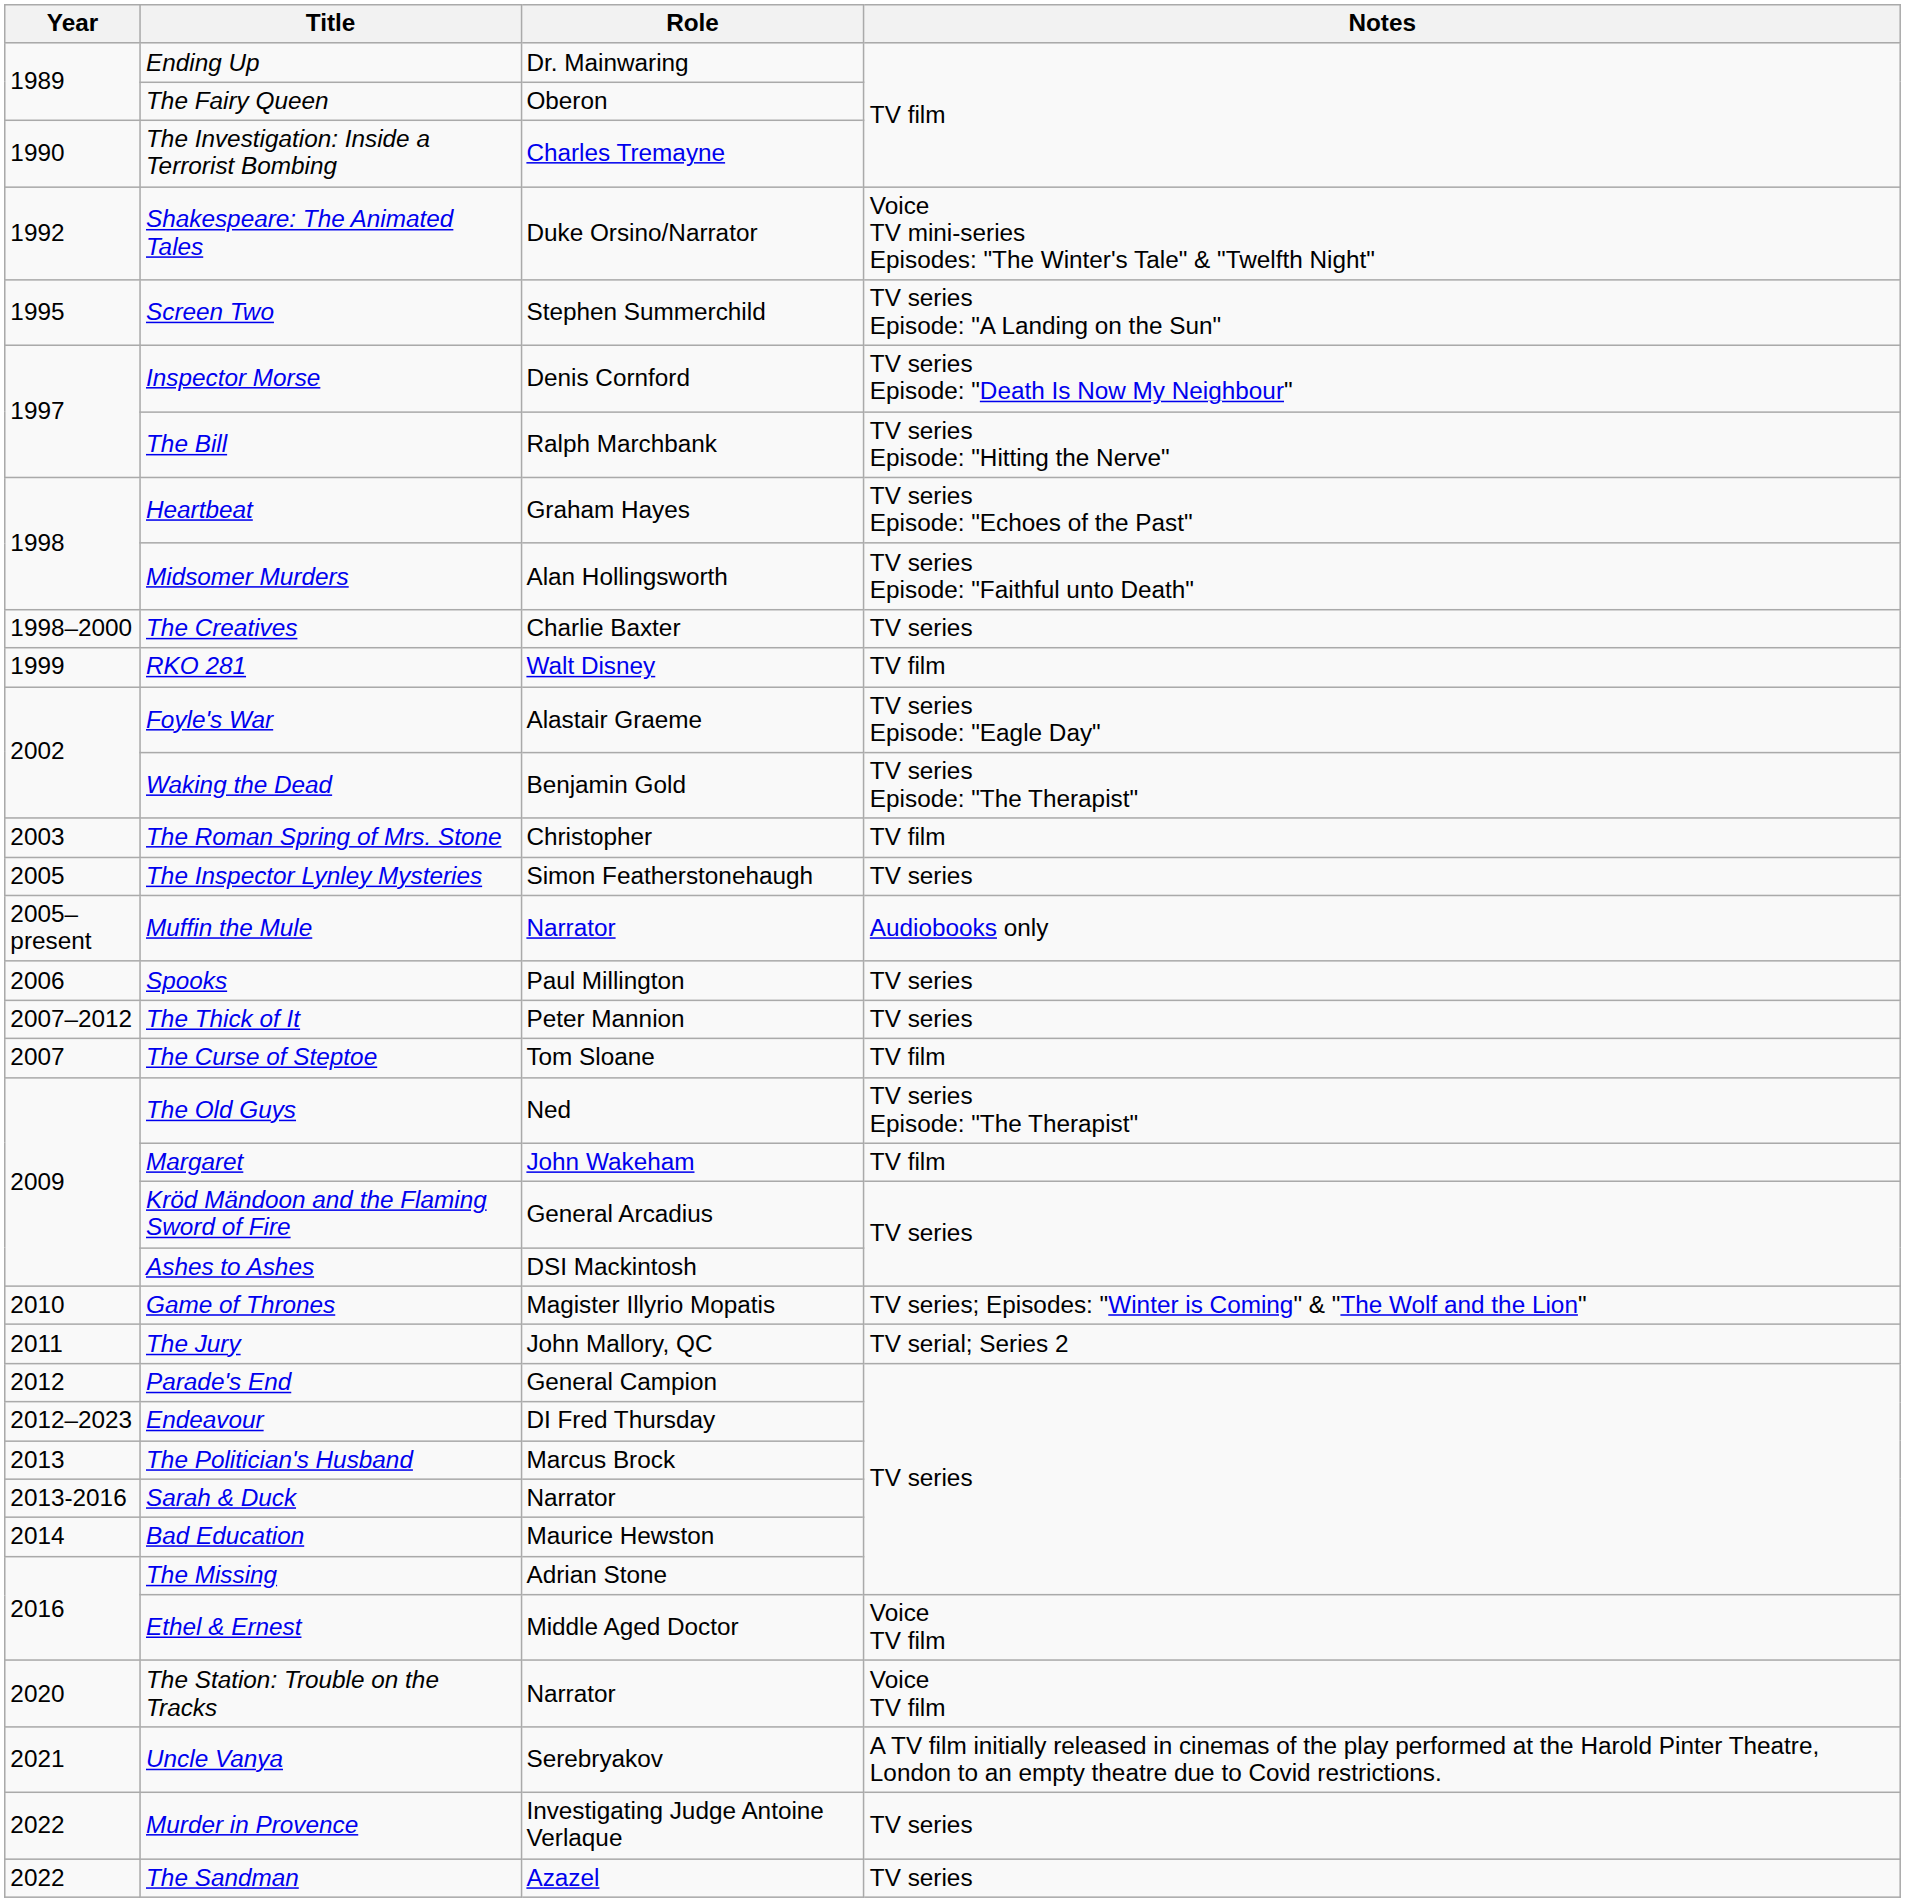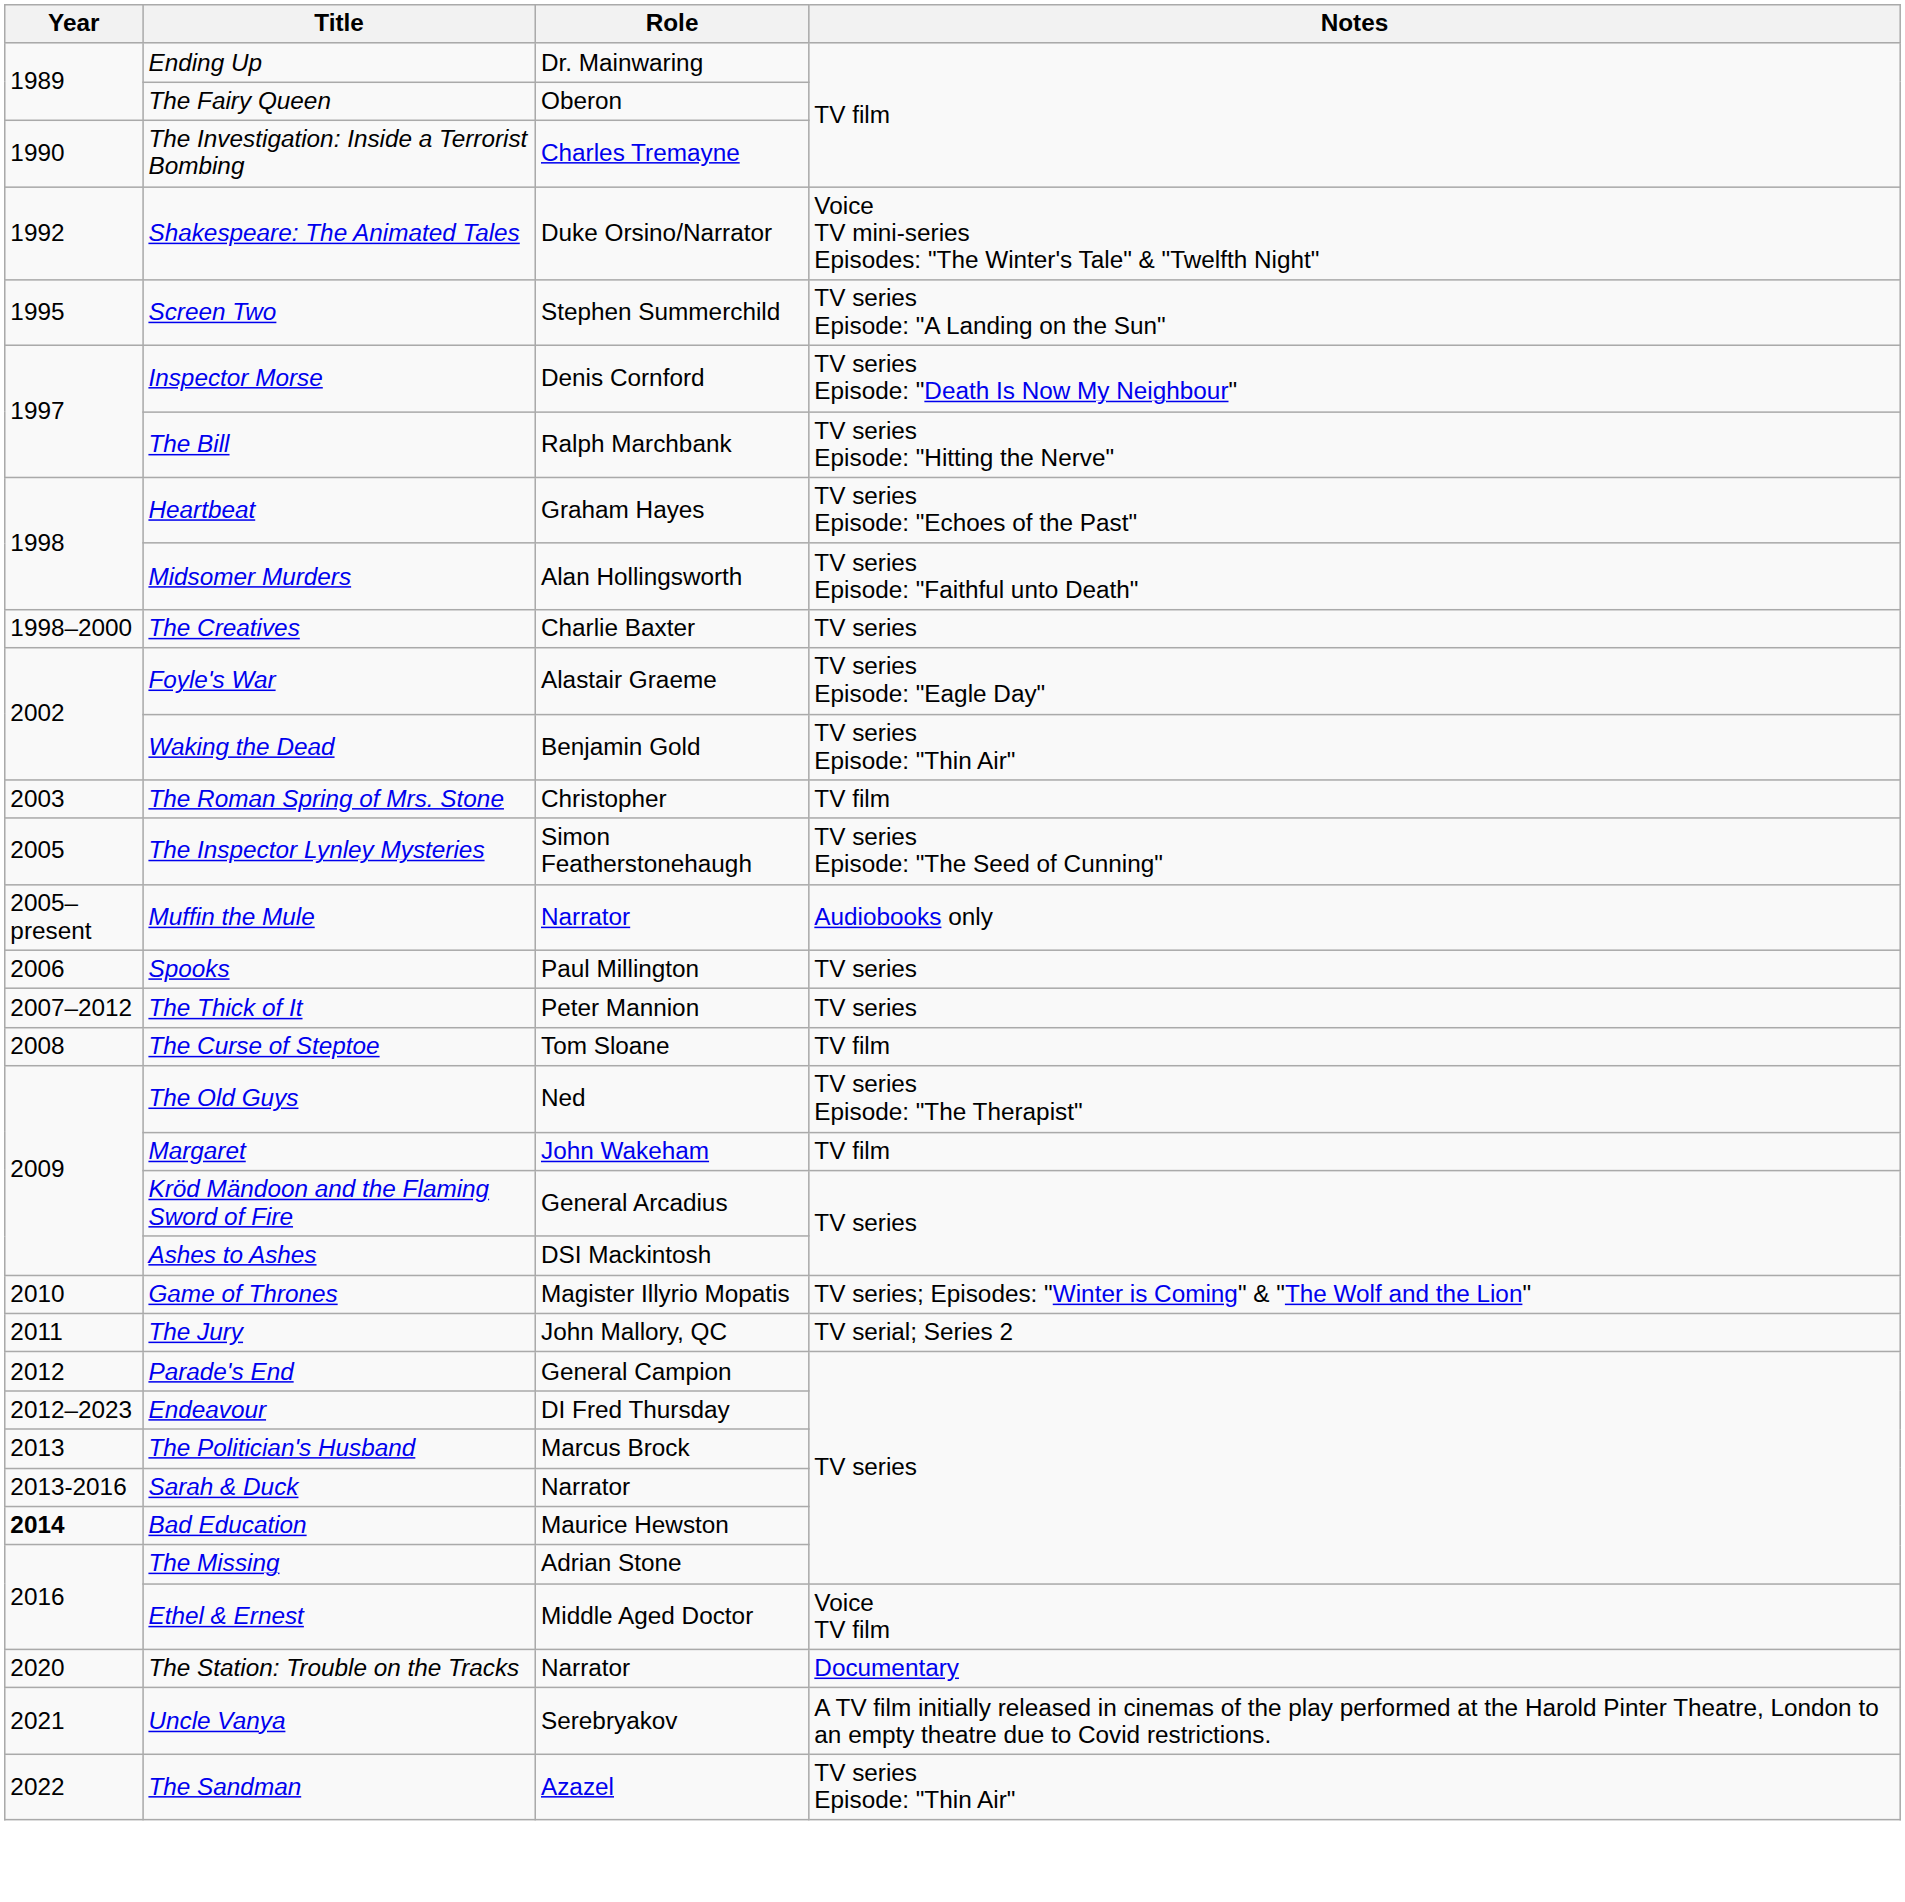- row: 1999 | RKO 281 | Walt Disney | TV film
Waking the Dead | Notes: TV series Episode: "The Therapist" -> TV series Episode: "Thin Air"
The Inspector Lynley Mysteries | Notes: TV series -> TV series Episode: "The Seed of Cunning"
The Curse of Steptoe | Year: 2007 -> 2008
Bad Education | Year: normal -> bold
The Station: Trouble on the Tracks | Notes: Voice TV film -> Documentary
- row: 2022 | Murder in Provence | Investigating Judge Antoine Verlaque | TV series
The Sandman | Notes: TV series -> TV series Episode: "Thin Air"
